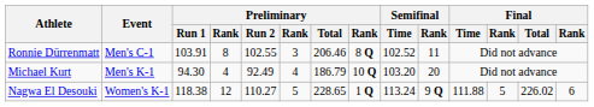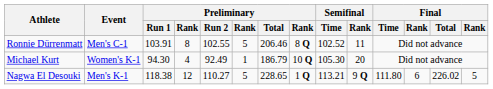Ronnie Dürrenmatt | column 6: 3 -> 5
Michael Kurt | Event: Men's K-1 -> Women's K-1
Michael Kurt | column 6: 4 -> 1
Michael Kurt | Semifinal / Time: 103.20 -> 105.30
Nagwa El Desouki | Event: Women's K-1 -> Men's K-1
Nagwa El Desouki | Semifinal / Time: 113.24 -> 113.21
Nagwa El Desouki | Final / Time: 111.88 -> 111.80
Nagwa El Desouki | column 12: 5 -> 6
Nagwa El Desouki | column 14: 6 -> 5
